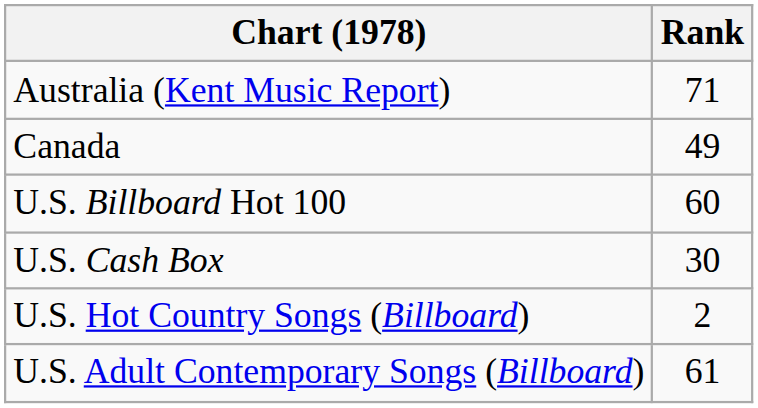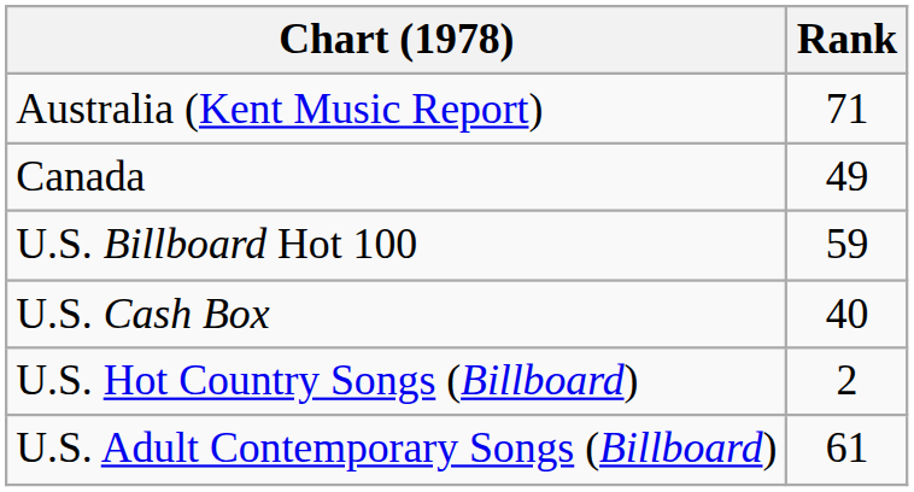U.S. Billboard Hot 100 | Rank: 60 -> 59
U.S. Cash Box | Rank: 30 -> 40
